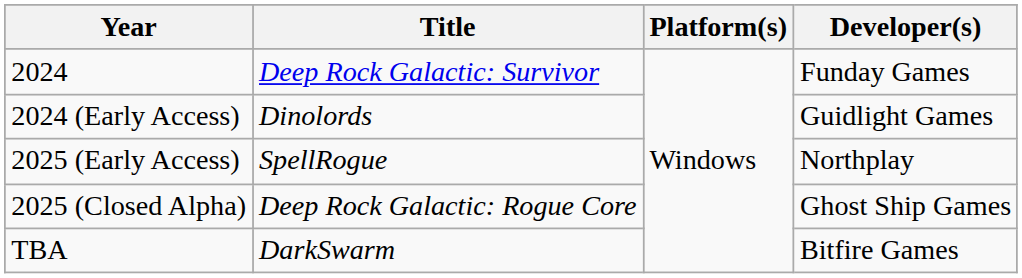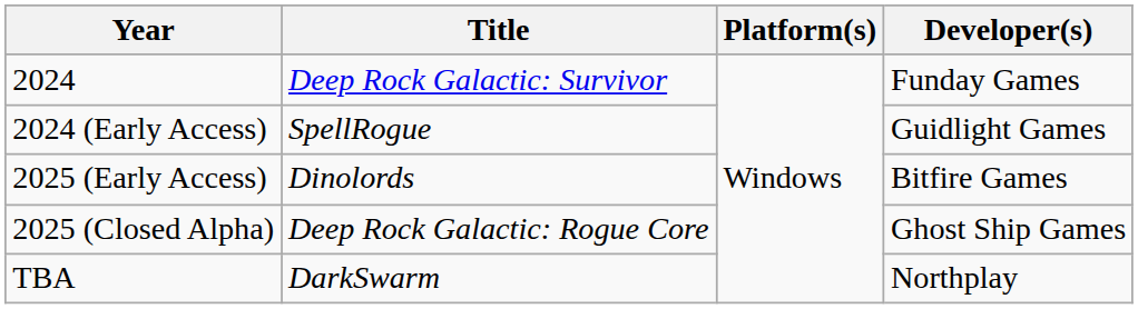2024 (Early Access) | Title: Dinolords -> SpellRogue
2025 (Early Access) | Title: SpellRogue -> Dinolords
2025 (Early Access) | Developer(s): Northplay -> Bitfire Games
TBA | Developer(s): Bitfire Games -> Northplay
